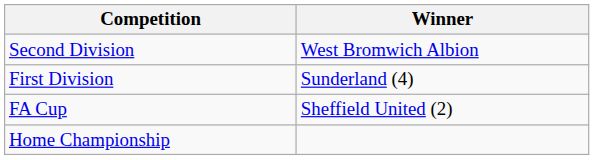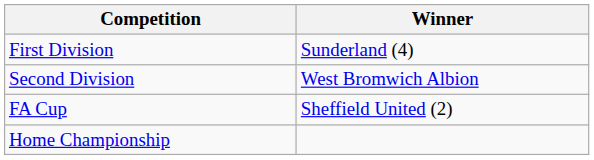rows swapped: First Division <-> Second Division
